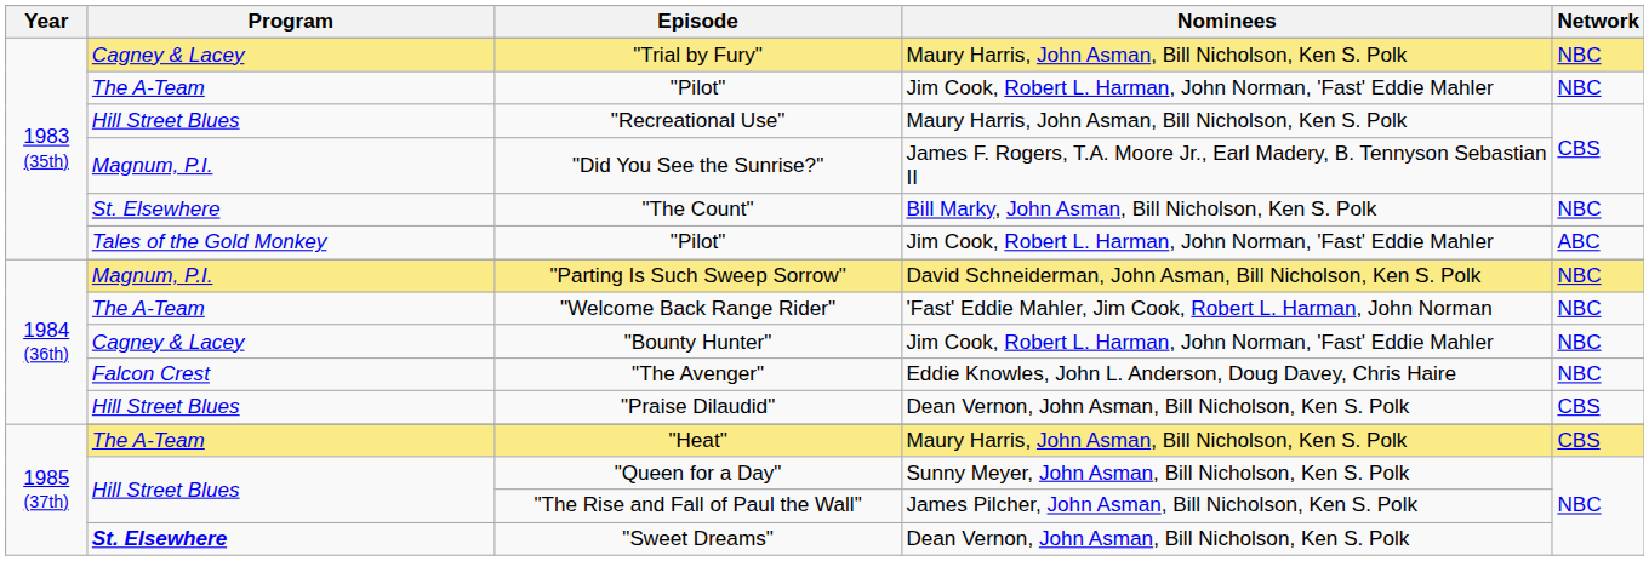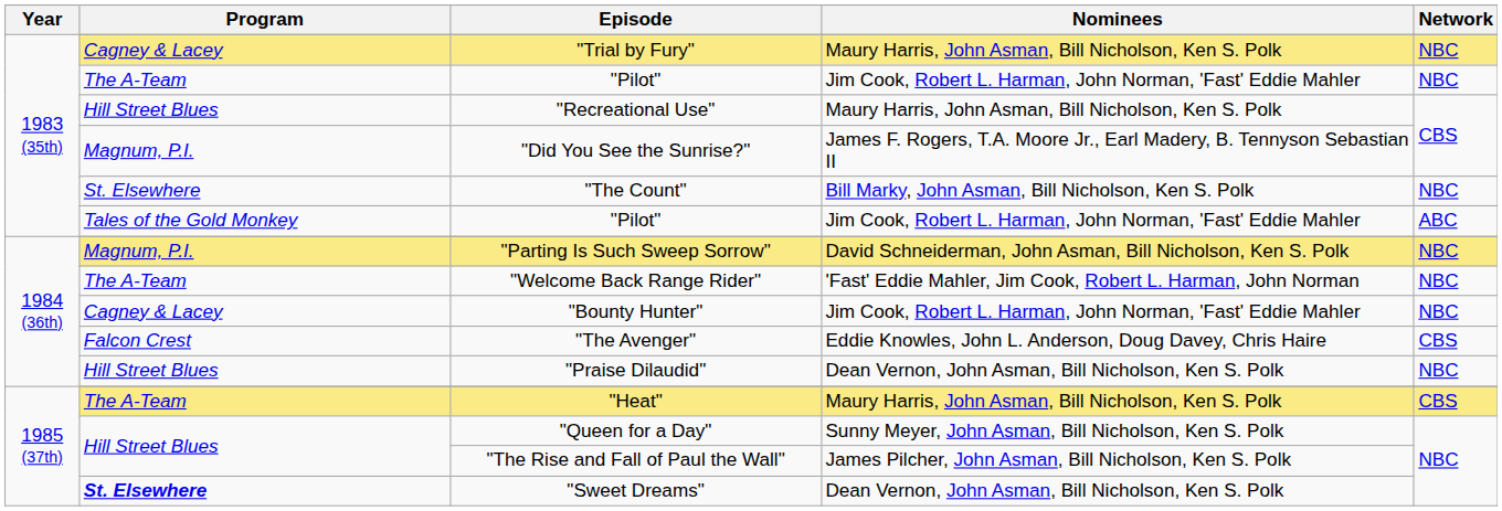"The Avenger" | Network: NBC -> CBS
"Praise Dilaudid" | Network: CBS -> NBC
